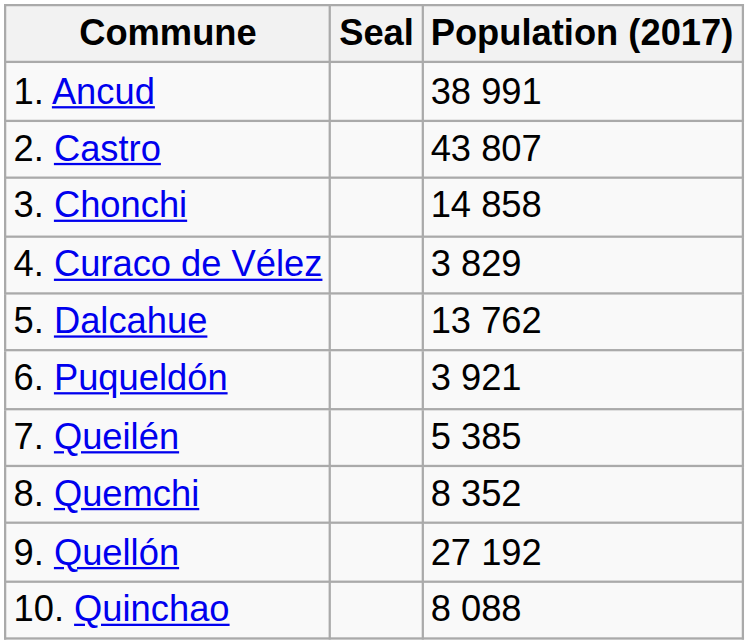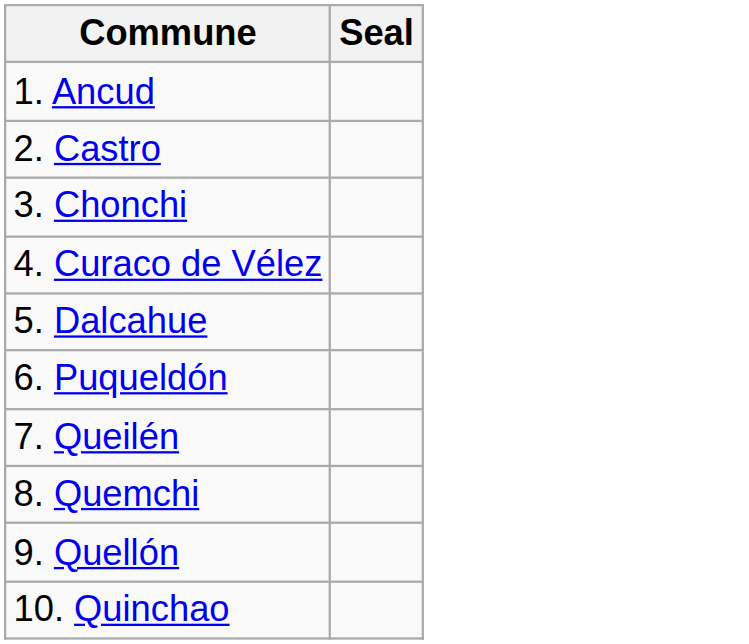- column: Population (2017) | 38 991 | 43 807 | 14 858 | 3 829 | 13 762 | 3 921 | 5 385 | 8 352 | 27 192 | 8 088
